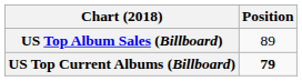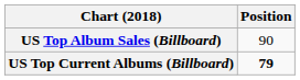US Top Album Sales (Billboard) | Position: 89 -> 90
